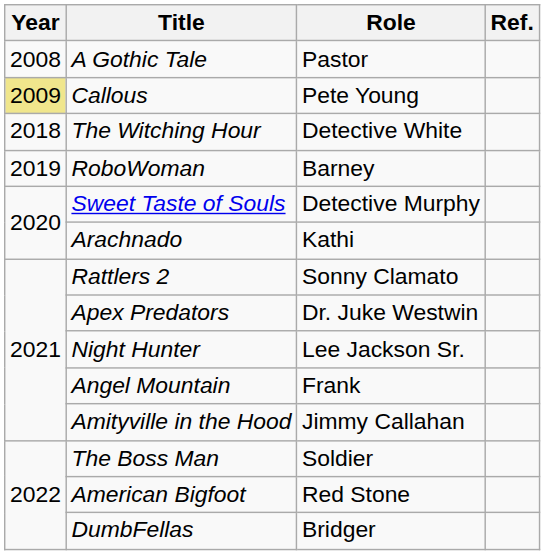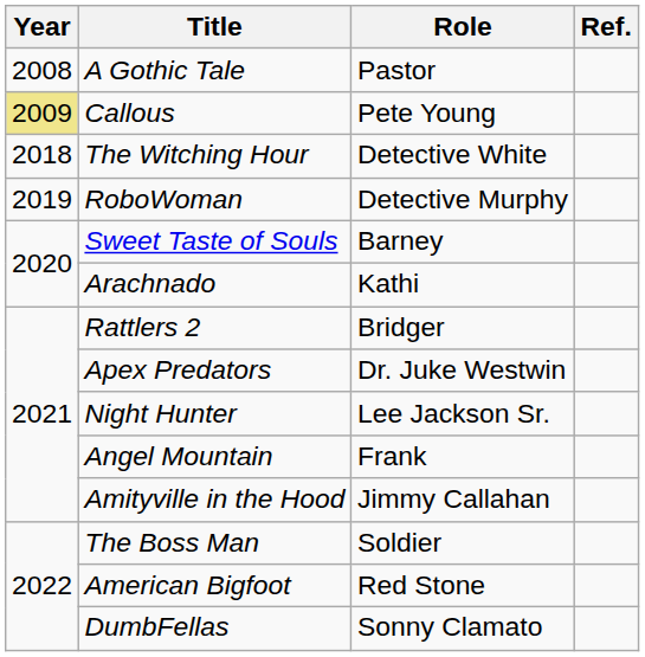RoboWoman | Role: Barney -> Detective Murphy
Sweet Taste of Souls | Role: Detective Murphy -> Barney
Rattlers 2 | Role: Sonny Clamato -> Bridger
DumbFellas | Role: Bridger -> Sonny Clamato
